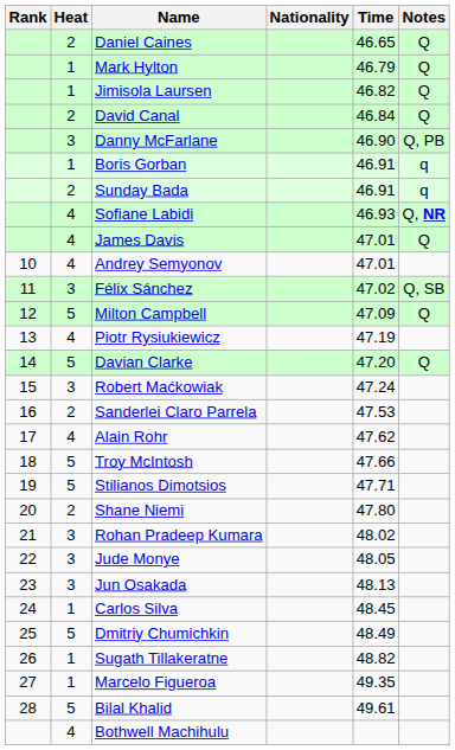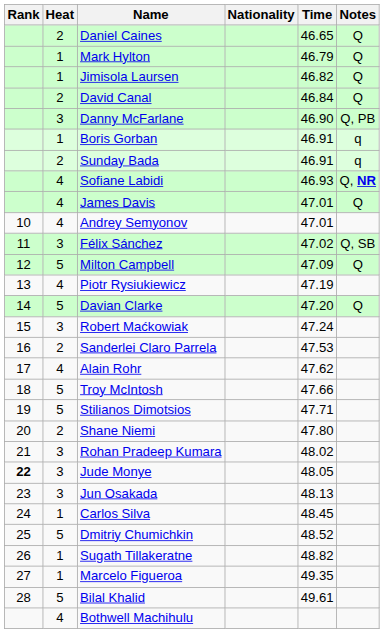Jude Monye | Rank: normal -> bold
Dmitriy Chumichkin | Time: 48.49 -> 48.52
